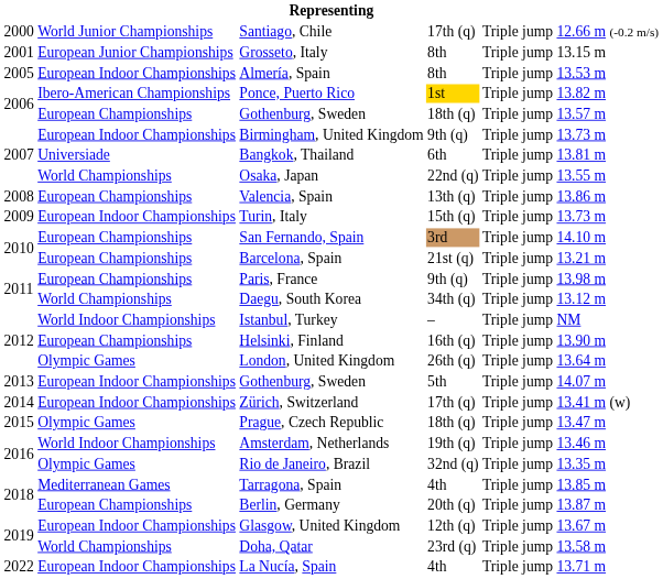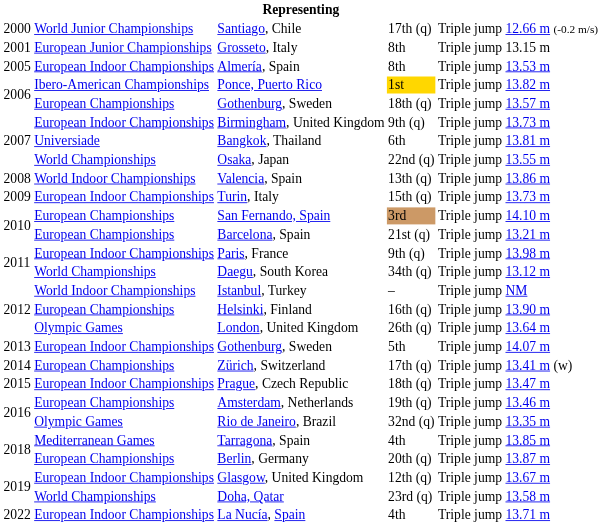Valencia, Spain | column 2: European Championships -> World Indoor Championships
Paris, France | column 2: European Championships -> European Indoor Championships
Zürich, Switzerland | column 2: European Indoor Championships -> European Championships
Prague, Czech Republic | column 2: Olympic Games -> European Indoor Championships
Amsterdam, Netherlands | column 2: World Indoor Championships -> European Championships
